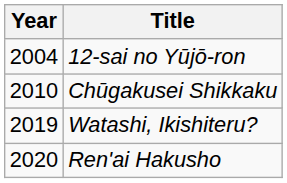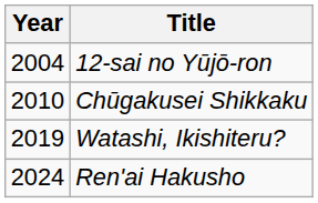Ren'ai Hakusho | Year: 2020 -> 2024
